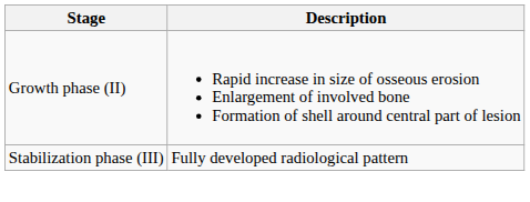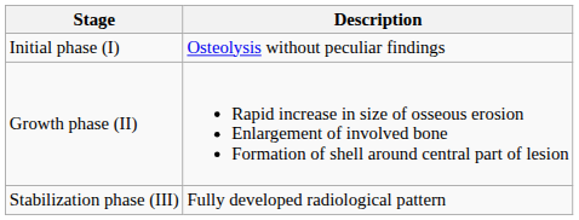+ row: Initial phase (I) | Osteolysis without peculiar findings
